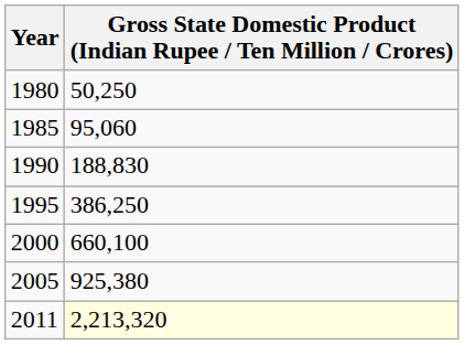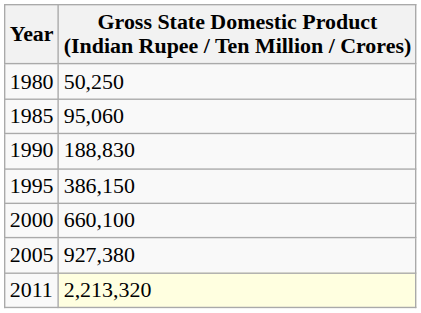1995 | column 2: 386,250 -> 386,150
2005 | column 2: 925,380 -> 927,380
